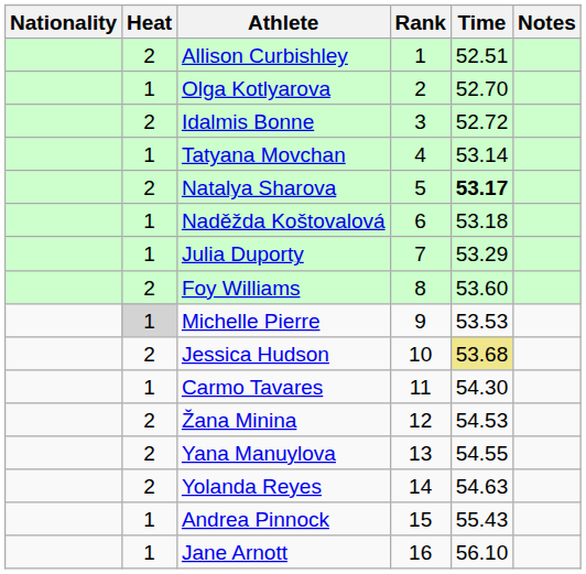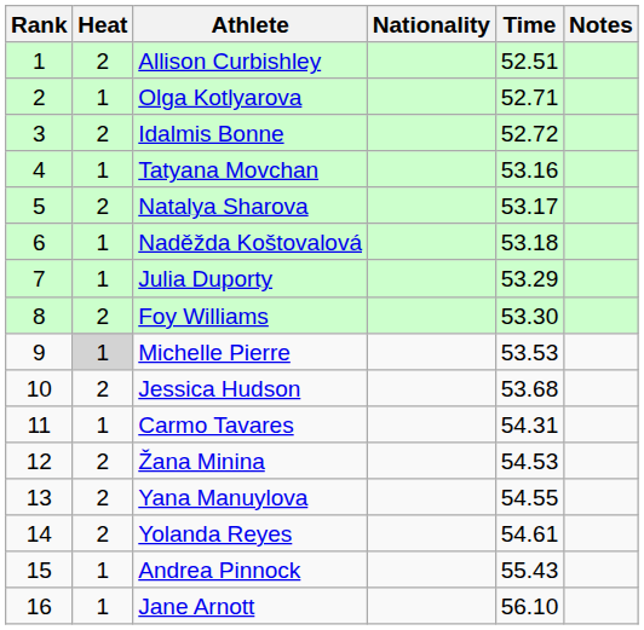columns swapped: Rank <-> Nationality
Olga Kotlyarova | Time: 52.70 -> 52.71
Tatyana Movchan | Time: 53.14 -> 53.16
Natalya Sharova | Time: bold -> normal
Foy Williams | Time: 53.60 -> 53.30
Jessica Hudson | Time: khaki background -> no background
Carmo Tavares | Time: 54.30 -> 54.31
Yolanda Reyes | Time: 54.63 -> 54.61
